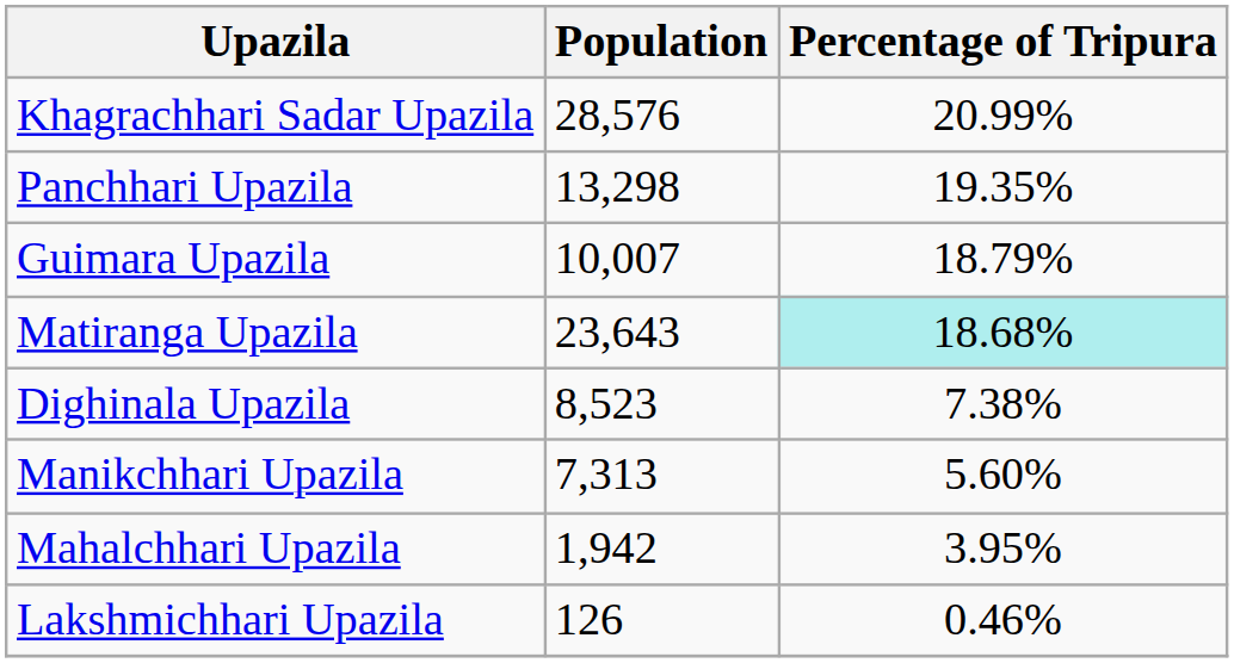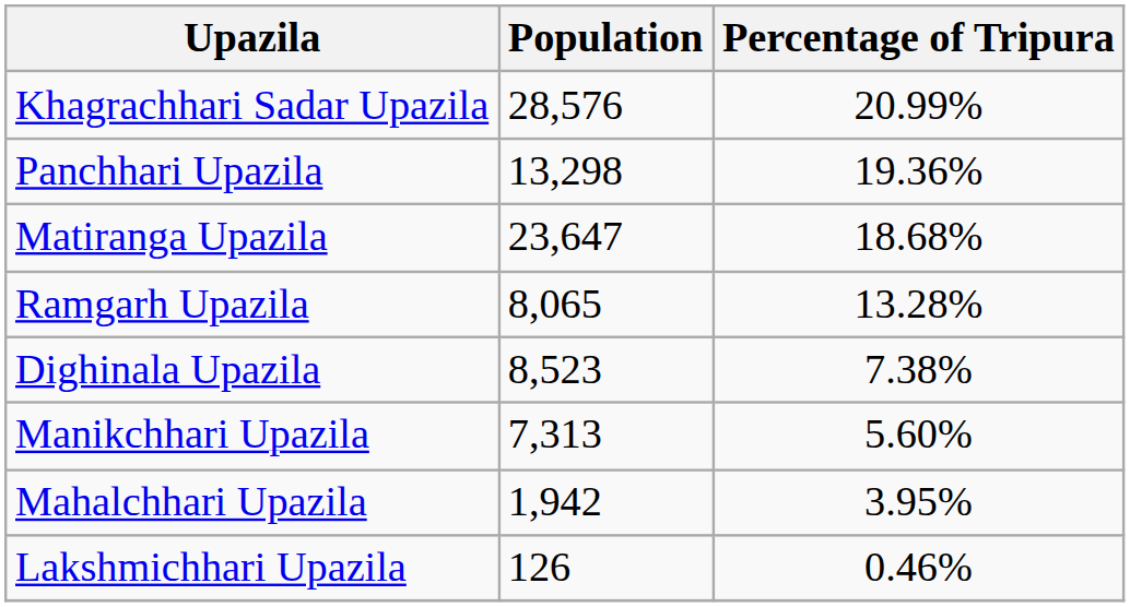Panchhari Upazila | Percentage of Tripura: 19.35% -> 19.36%
- row: Guimara Upazila | 10,007 | 18.79%
Matiranga Upazila | Population: 23,643 -> 23,647
Matiranga Upazila | Percentage of Tripura: paleturquoise background -> no background
+ row: Ramgarh Upazila | 8,065 | 13.28%
